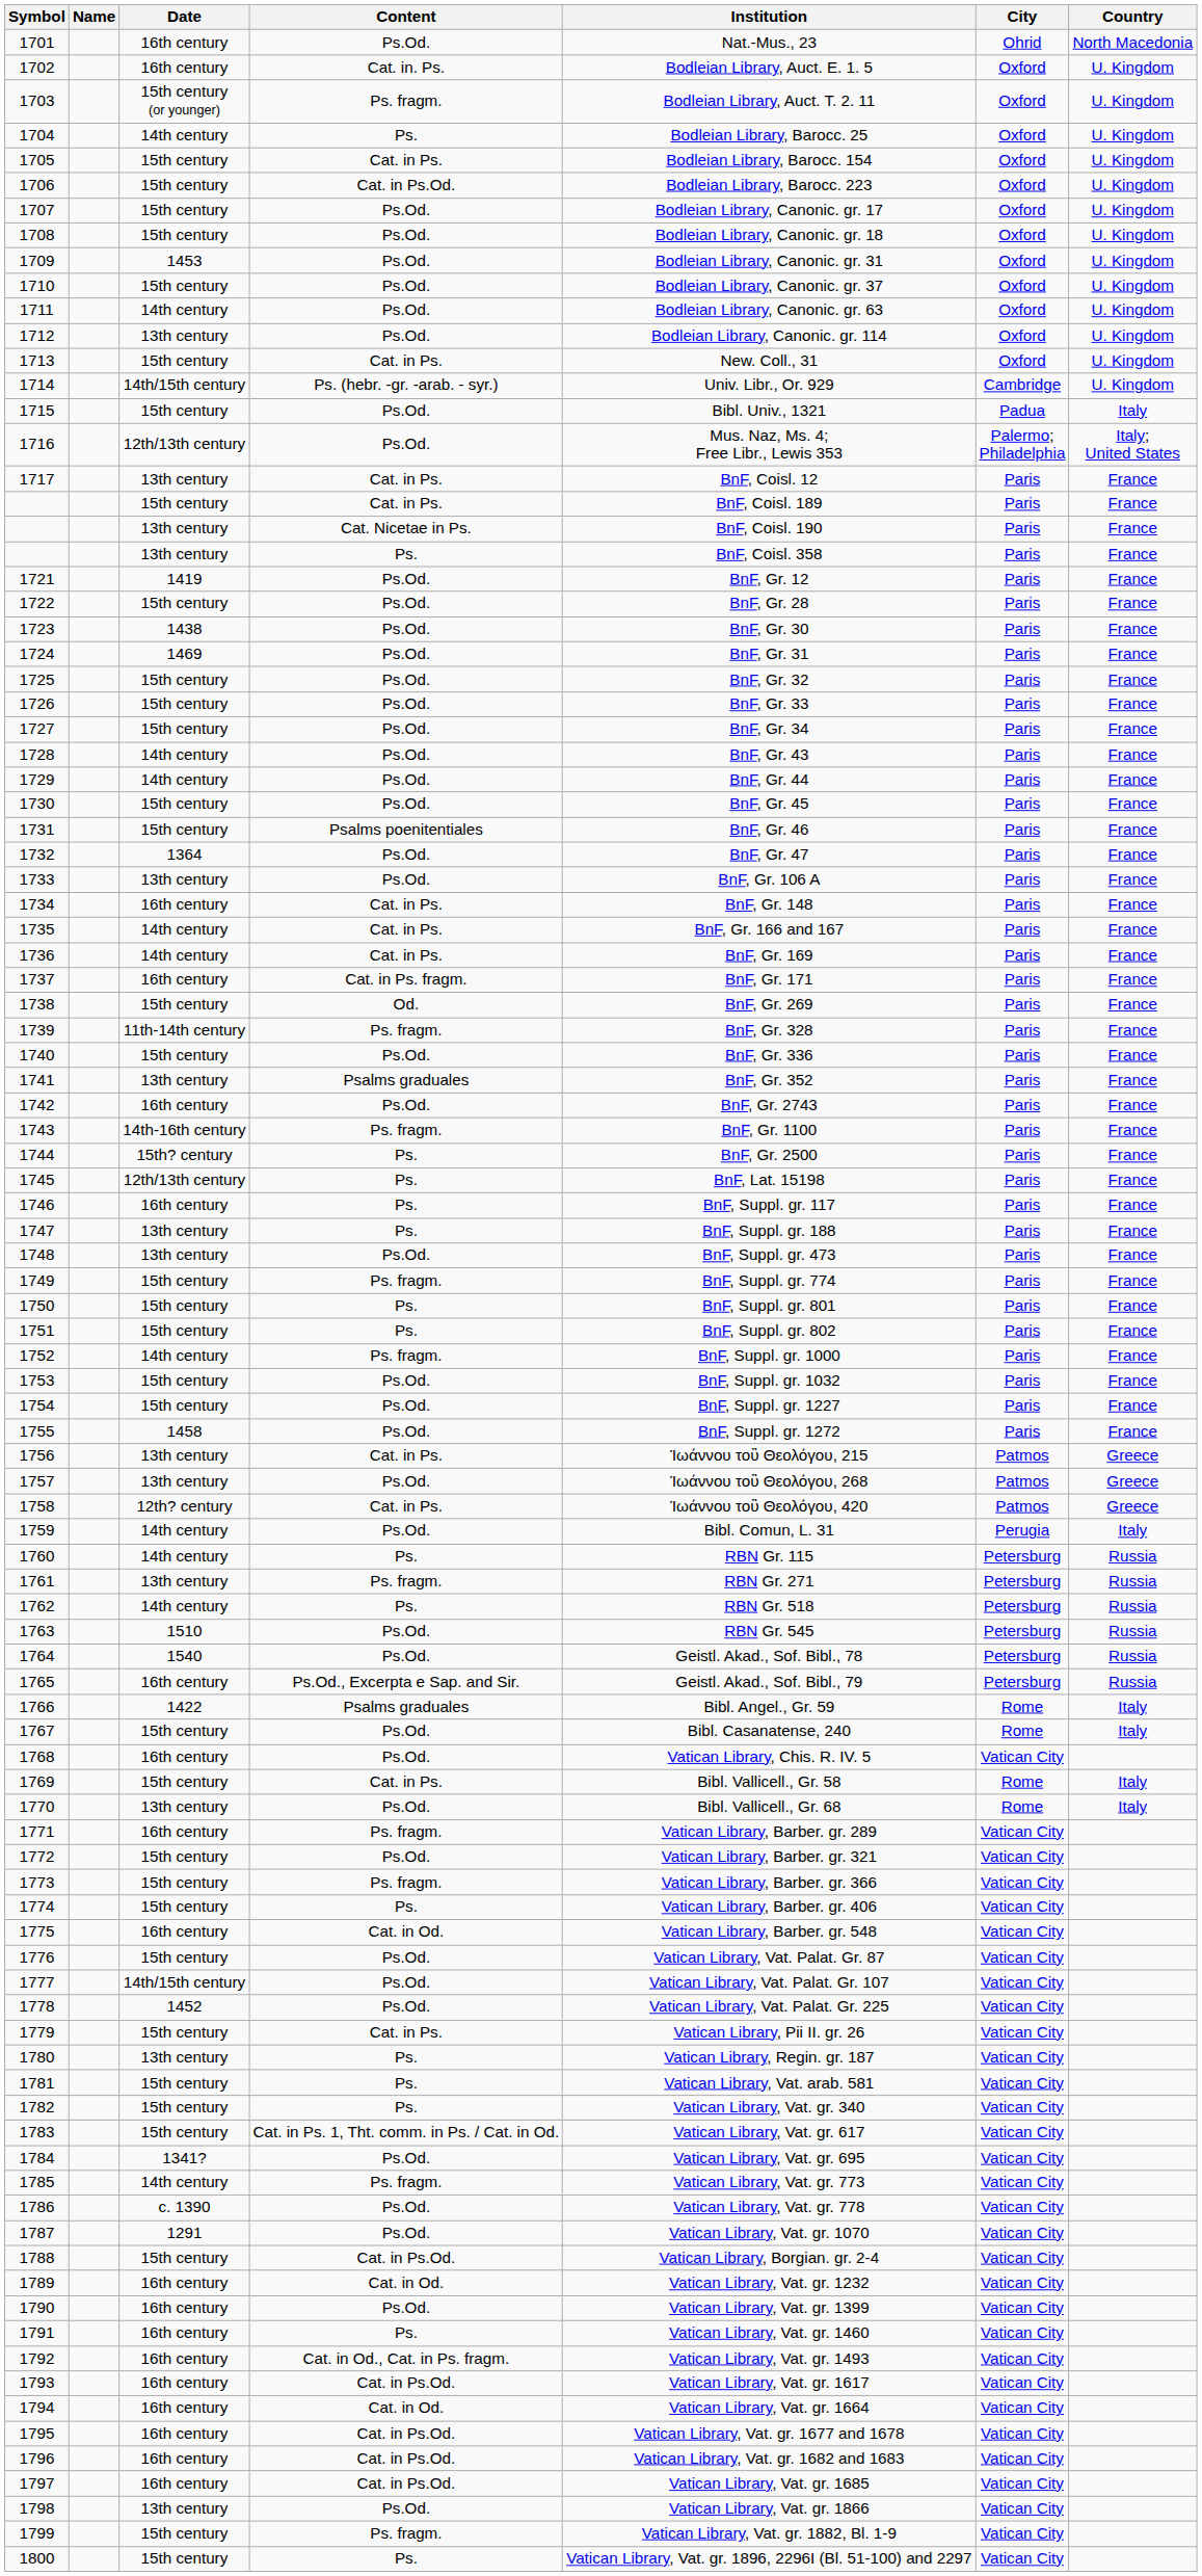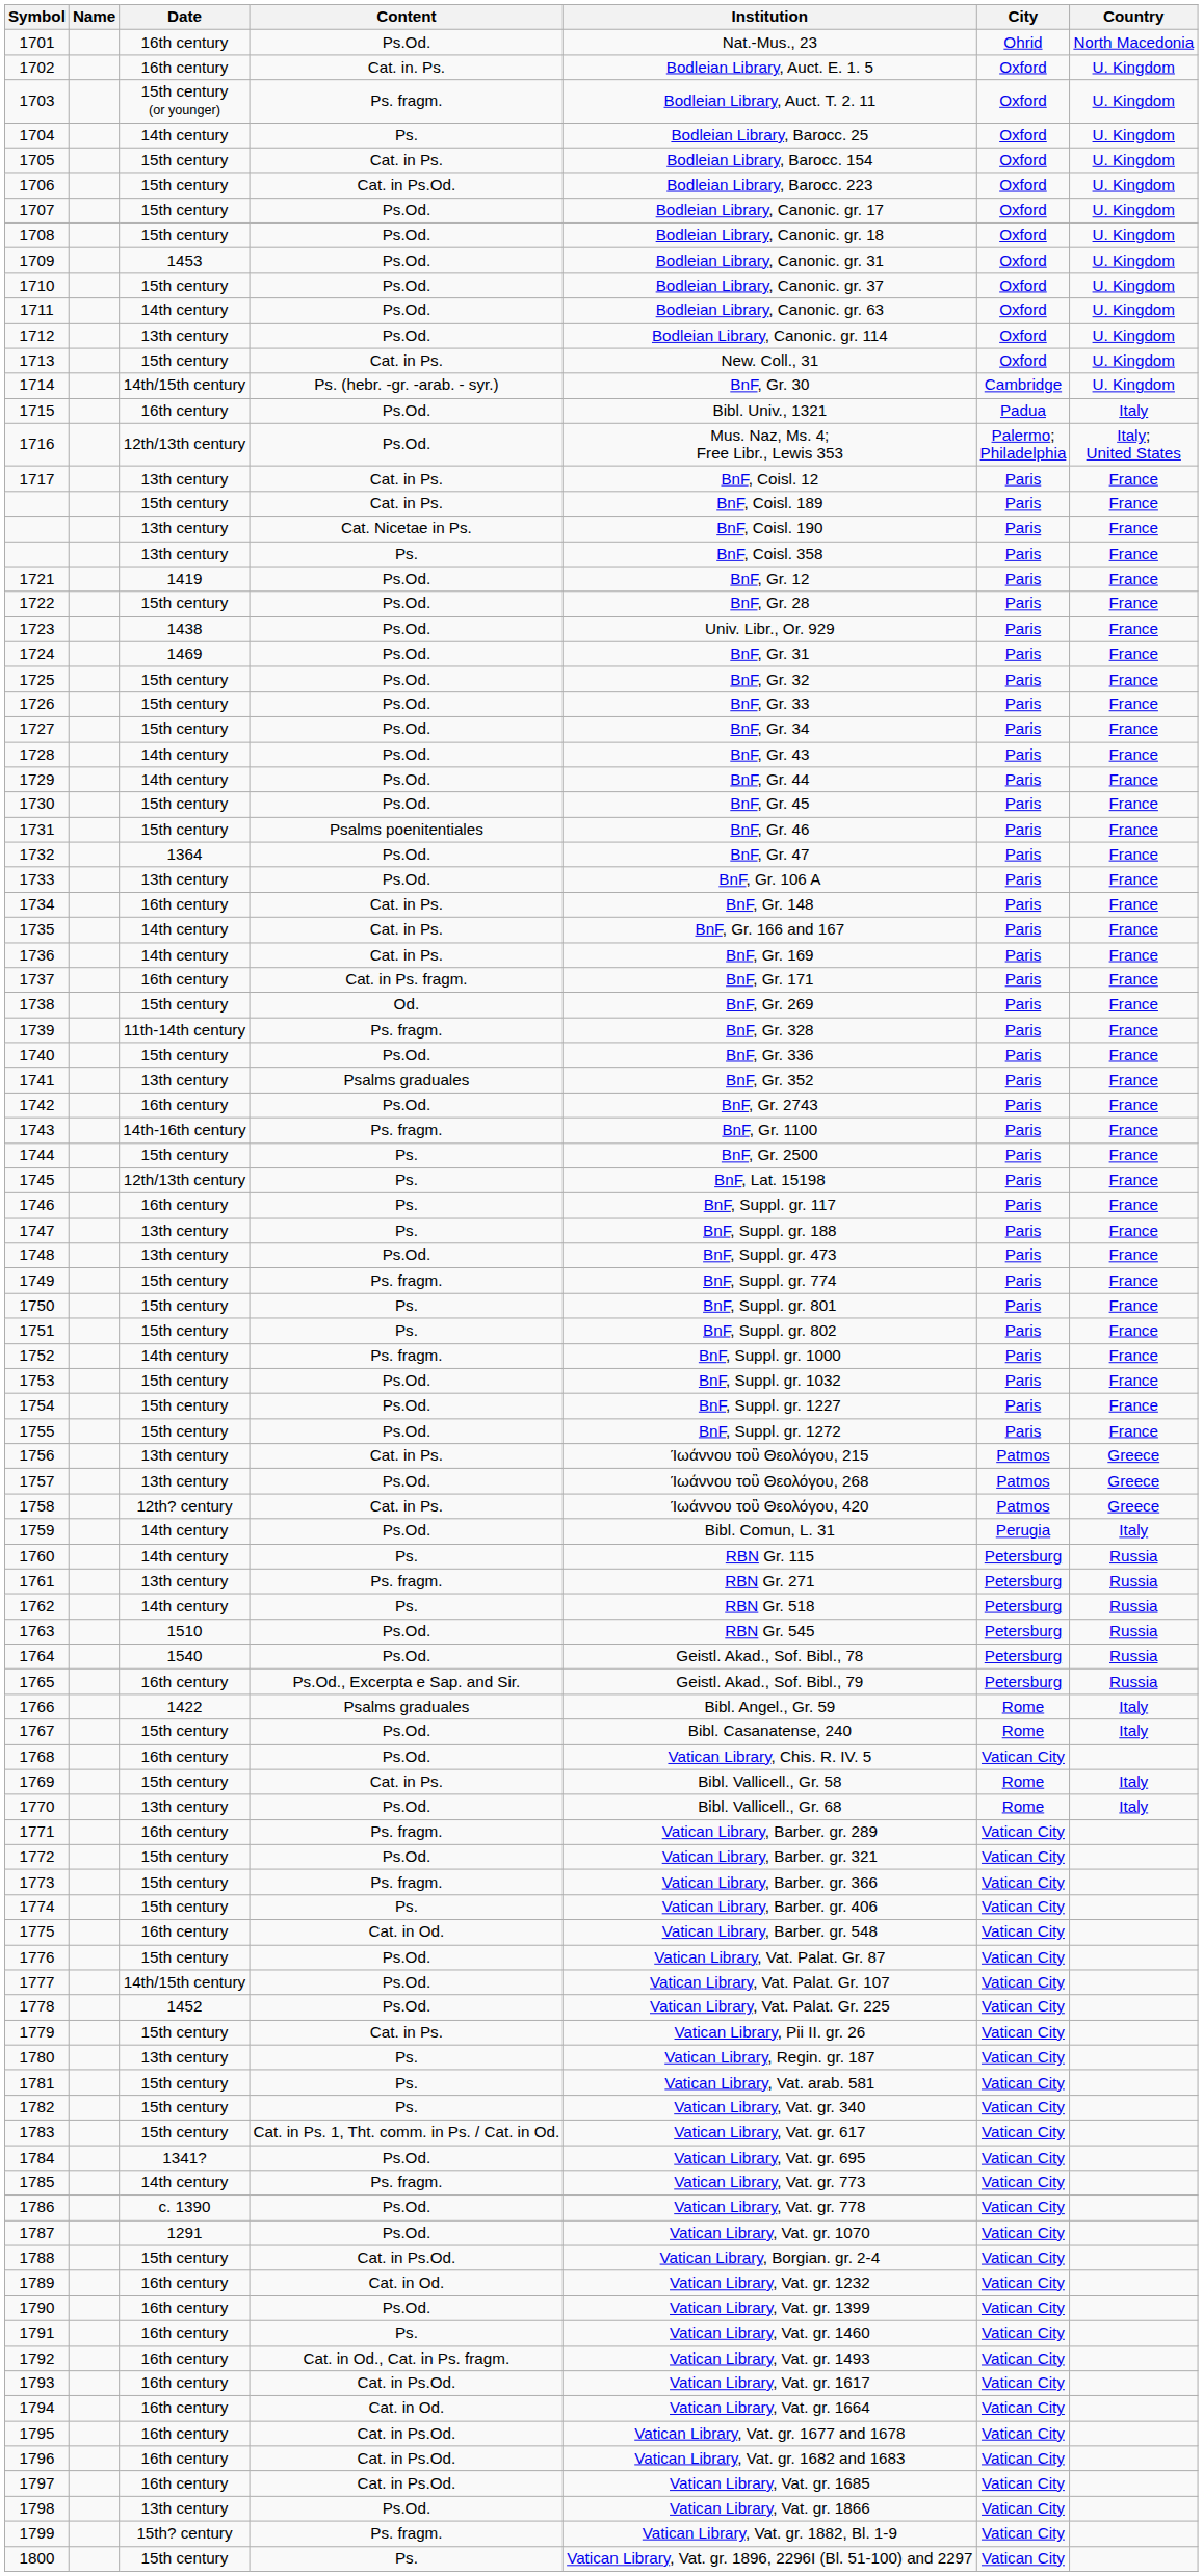1714 | Institution: Univ. Libr., Or. 929 -> BnF, Gr. 30
1715 | Date: 15th century -> 16th century
1723 | Institution: BnF, Gr. 30 -> Univ. Libr., Or. 929
1744 | Date: 15th? century -> 15th century
1755 | Date: 1458 -> 15th century
1799 | Date: 15th century -> 15th? century
